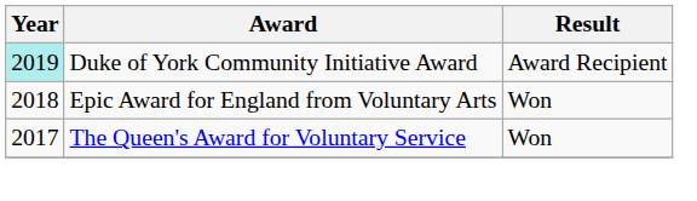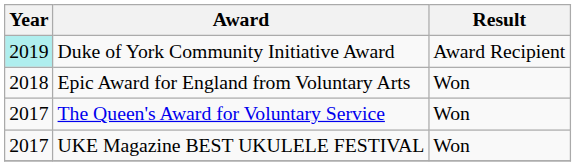+ row: 2017 | UKE Magazine BEST UKULELE FESTIVAL | Won
